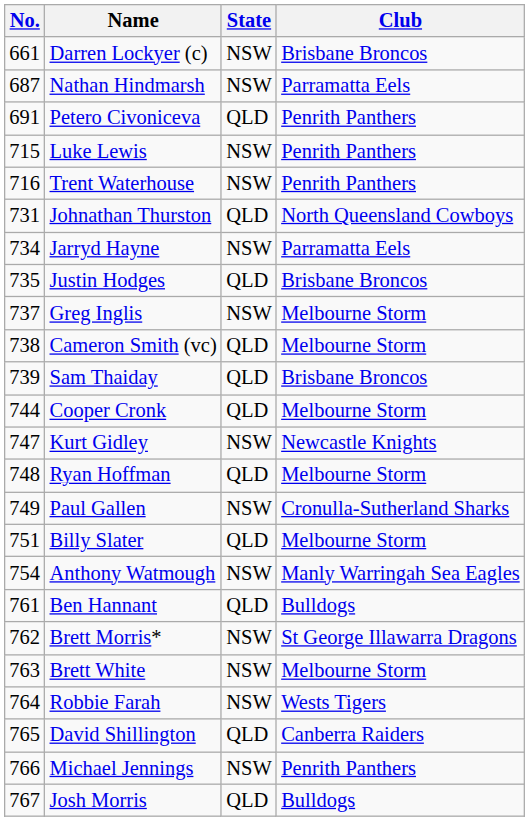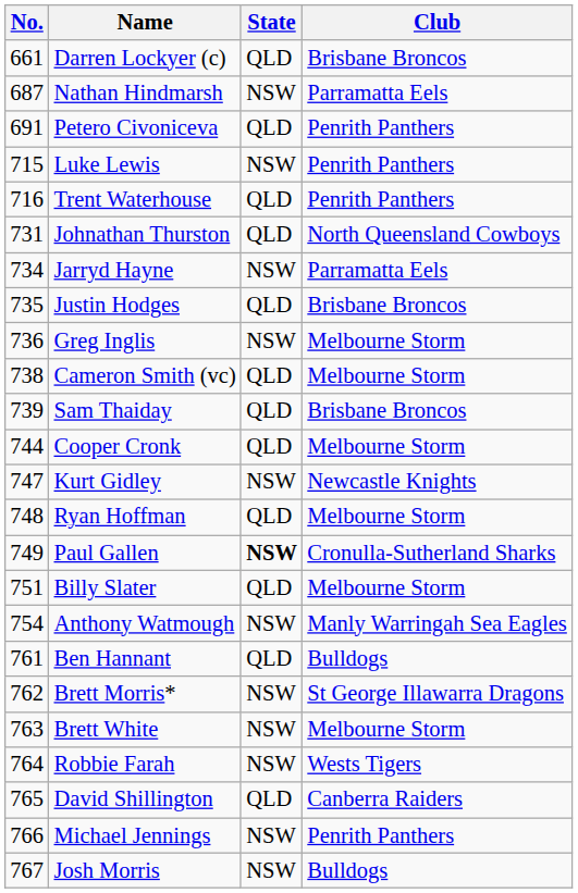Darren Lockyer (c) | State: NSW -> QLD
Trent Waterhouse | State: NSW -> QLD
Greg Inglis | No.: 737 -> 736
Paul Gallen | State: normal -> bold
Josh Morris | State: QLD -> NSW
